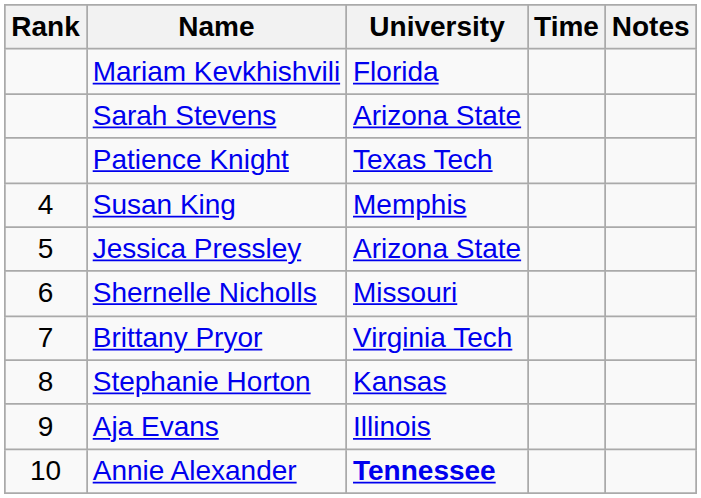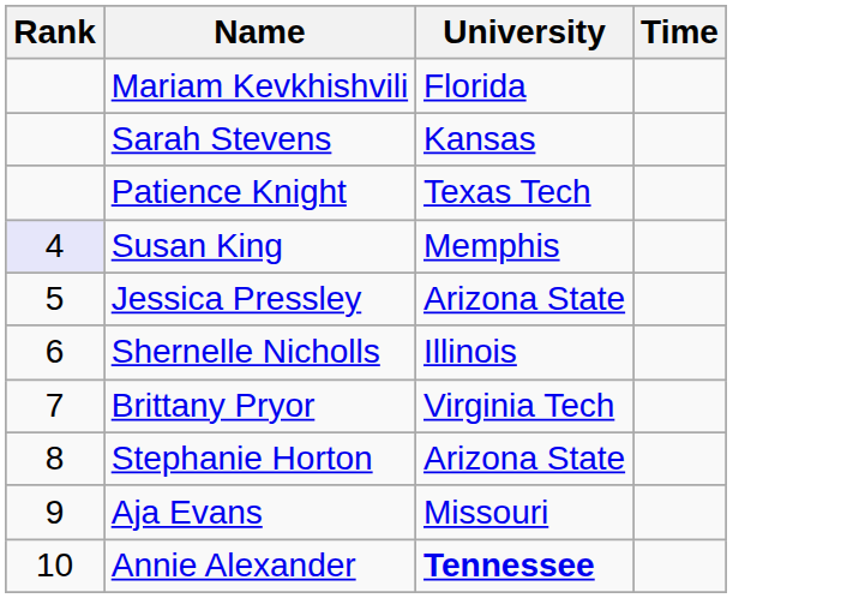- column: Notes
Sarah Stevens | University: Arizona State -> Kansas
Susan King | Rank: no background -> lavender background
Shernelle Nicholls | University: Missouri -> Illinois
Stephanie Horton | University: Kansas -> Arizona State
Aja Evans | University: Illinois -> Missouri
